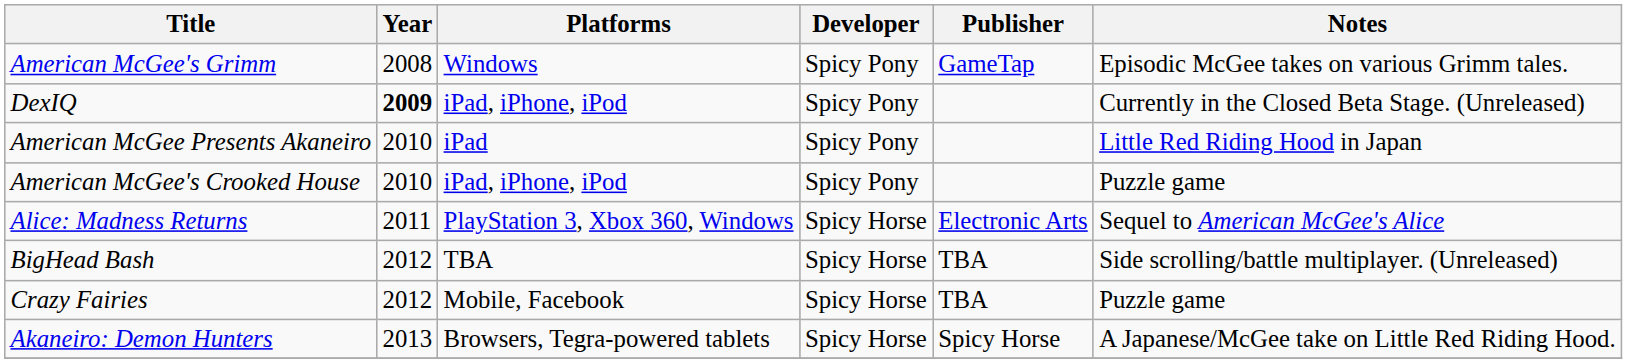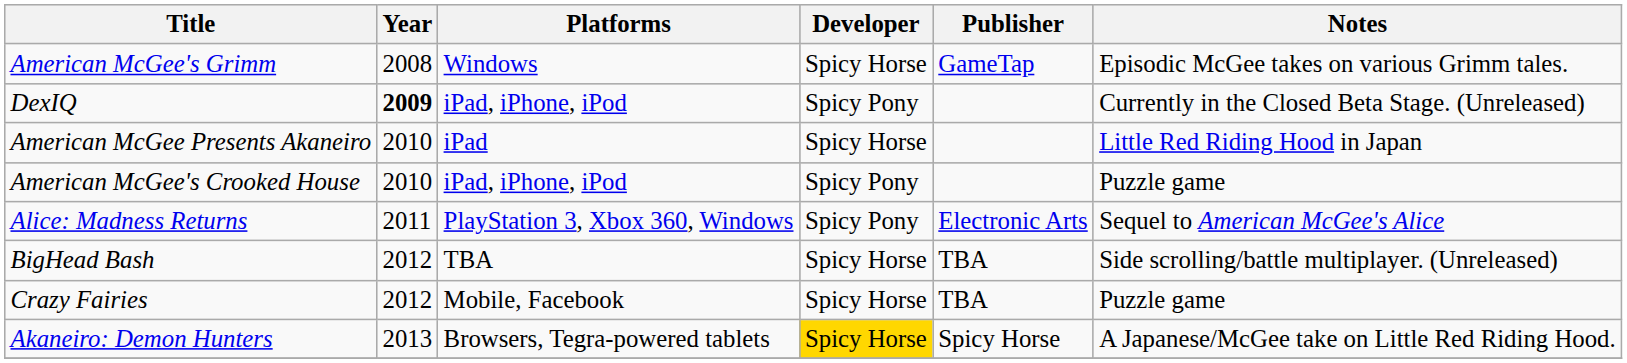American McGee's Grimm | Developer: Spicy Pony -> Spicy Horse
American McGee Presents Akaneiro | Developer: Spicy Pony -> Spicy Horse
Alice: Madness Returns | Developer: Spicy Horse -> Spicy Pony
Akaneiro: Demon Hunters | Developer: no background -> gold background
